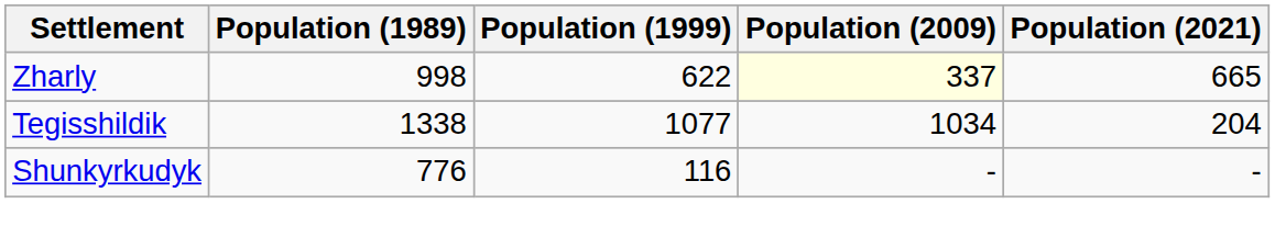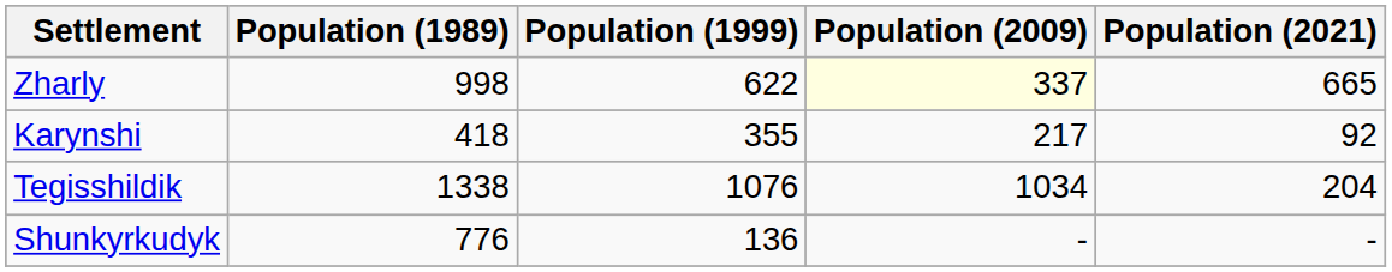+ row: Karynshi | 418 | 355 | 217 | 92
Tegisshildik | Population (1999): 1077 -> 1076
Shunkyrkudyk | Population (1999): 116 -> 136
